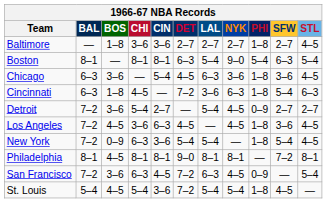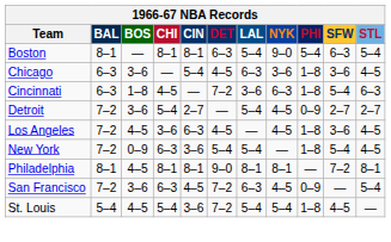- row: Baltimore | — | 1–8 | 3–6 | 3–6 | 2–7 | 2–7 | 2–7 | 1–8 | 2–7 | 4–5
